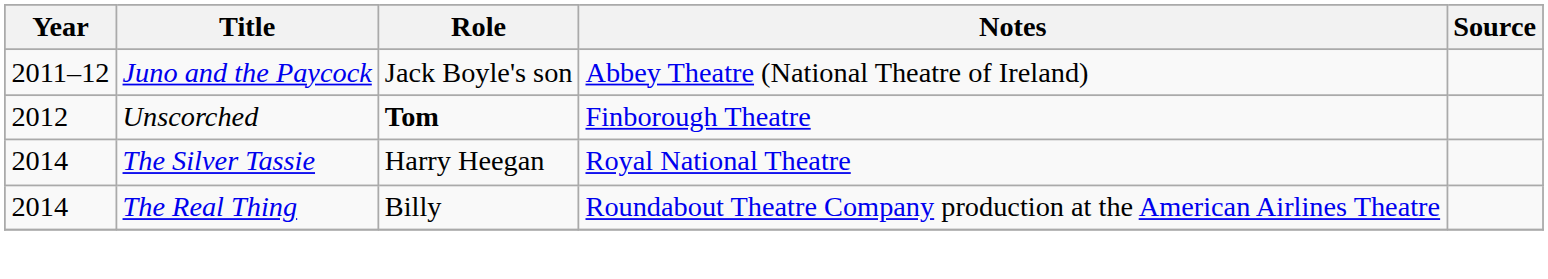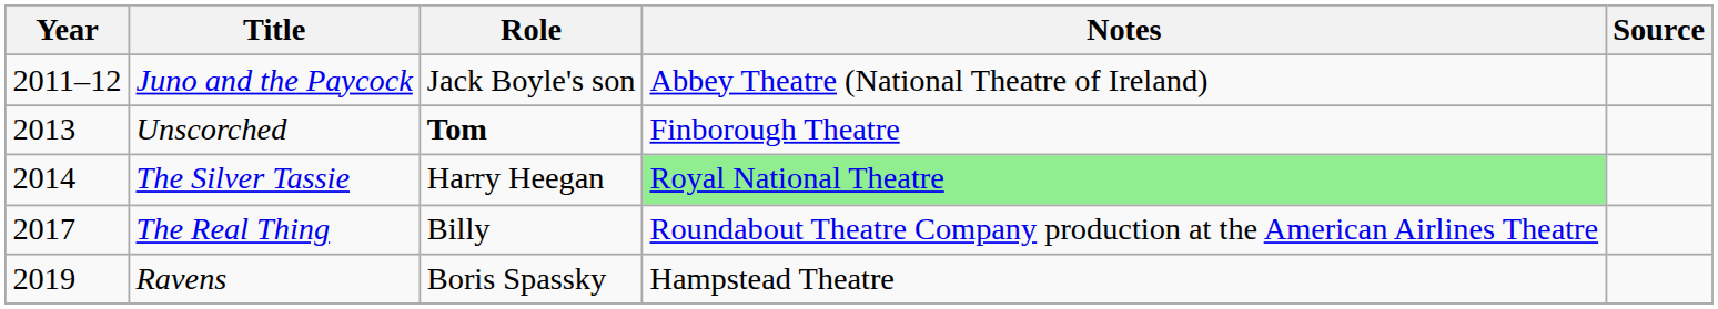Unscorched | Year: 2012 -> 2013
The Silver Tassie | Notes: no background -> lightgreen background
The Real Thing | Year: 2014 -> 2017
+ row: 2019 | Ravens | Boris Spassky | Hampstead Theatre
